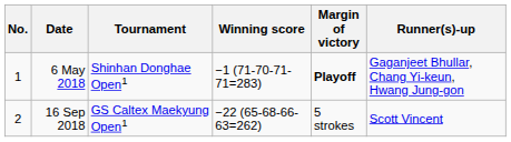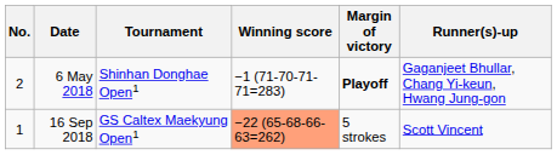6 May 2018 | No.: 1 -> 2
16 Sep 2018 | No.: 2 -> 1
16 Sep 2018 | Winning score: no background -> lightsalmon background
